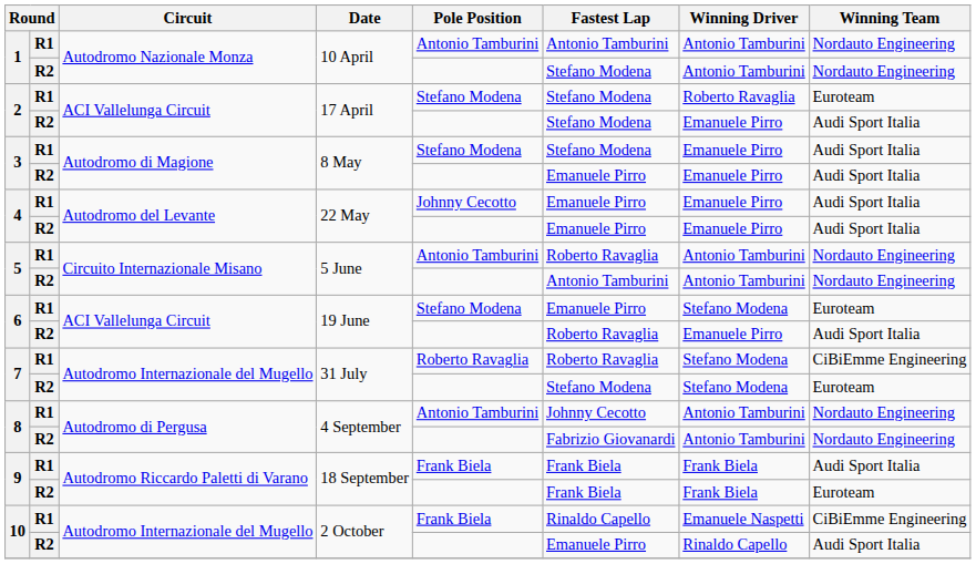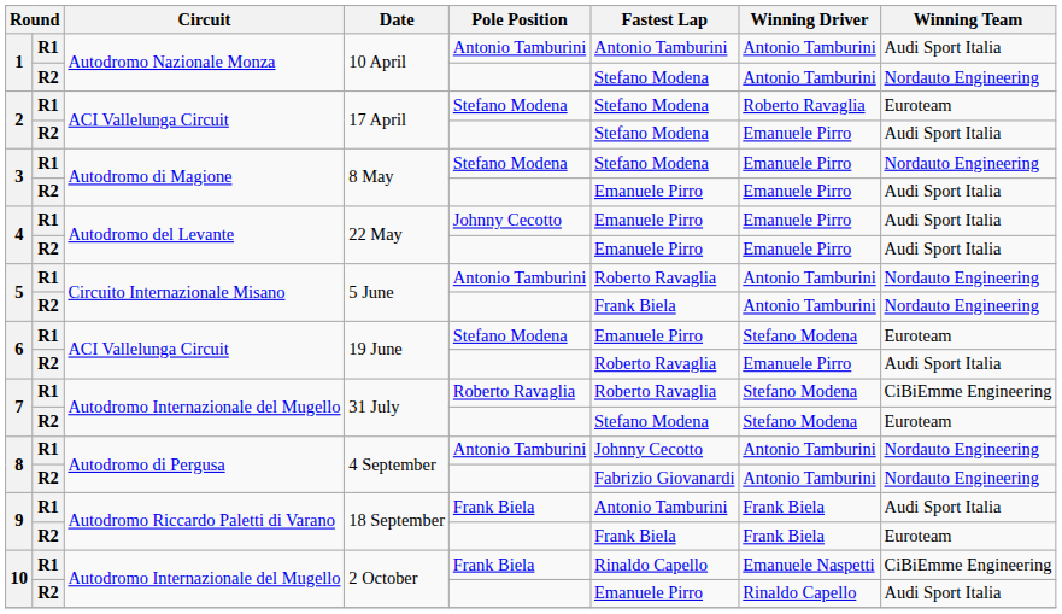1 / R1 | Winning Team: Nordauto Engineering -> Audi Sport Italia
3 / R1 | Winning Team: Audi Sport Italia -> Nordauto Engineering
5 / R2 | Fastest Lap: Antonio Tamburini -> Frank Biela
9 / R1 | Fastest Lap: Frank Biela -> Antonio Tamburini
